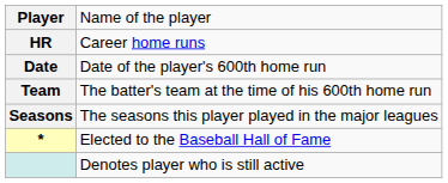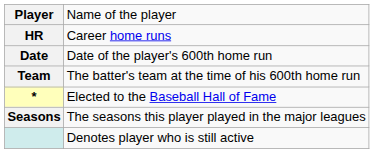rows swapped: Seasons <-> *
